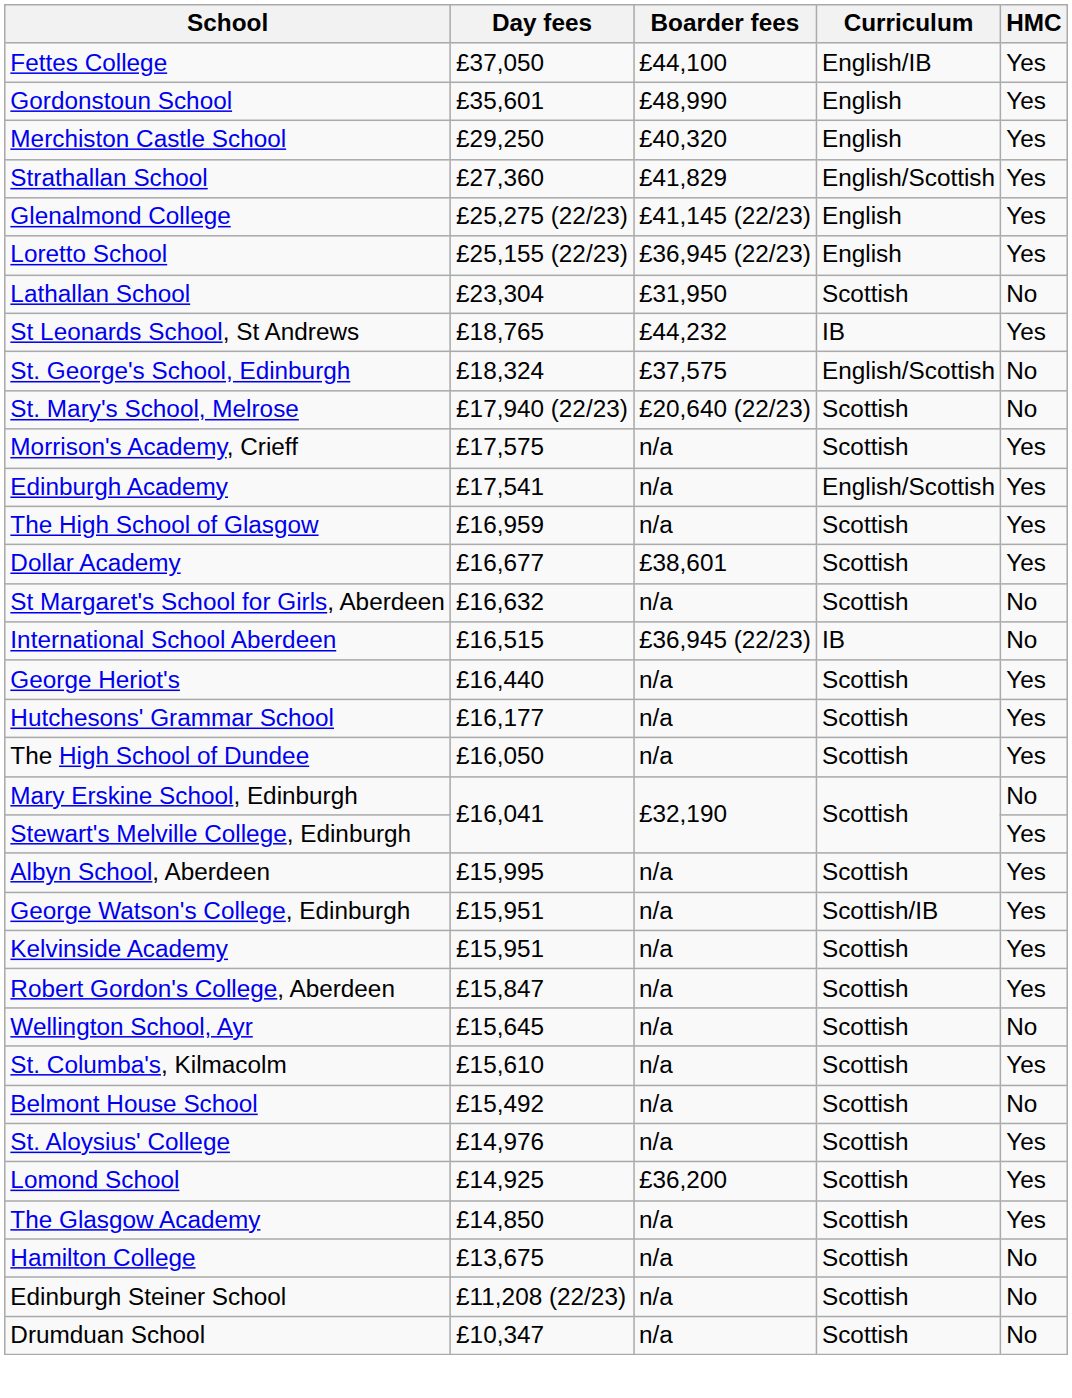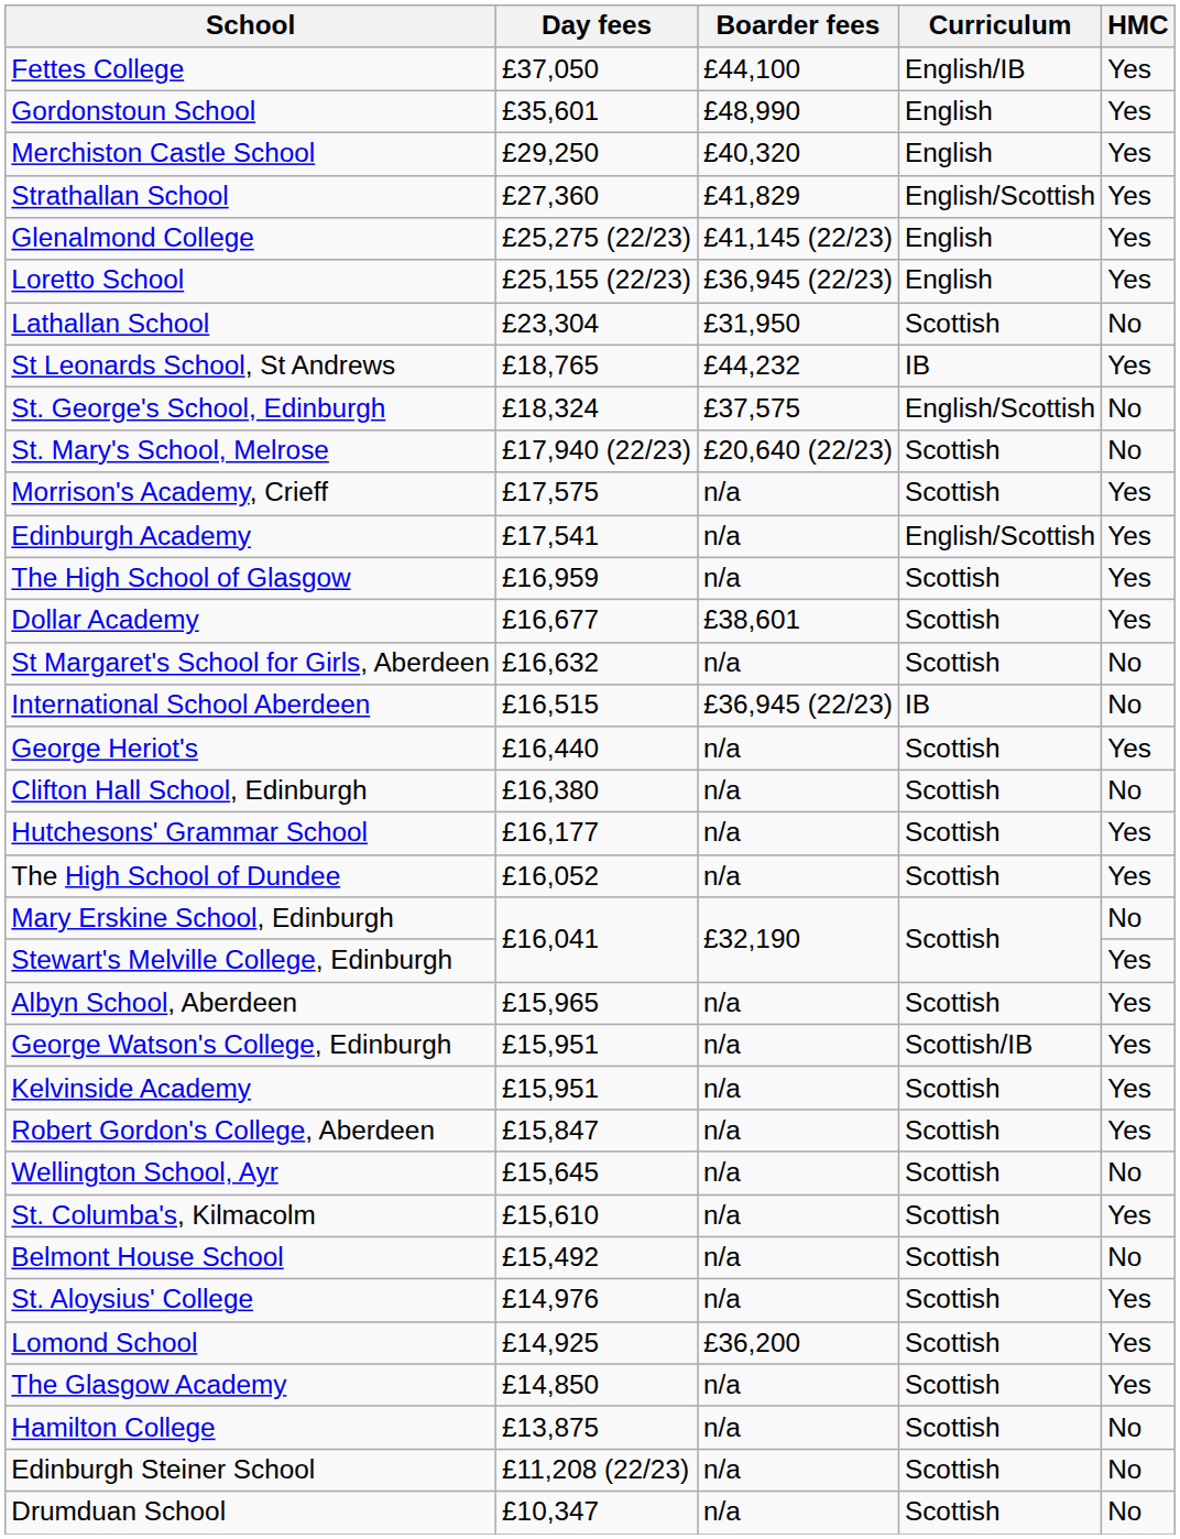+ row: Clifton Hall School, Edinburgh | £16,380 | n/a | Scottish | No
The High School of Dundee | Day fees: £16,050 -> £16,052
Albyn School, Aberdeen | Day fees: £15,995 -> £15,965
Hamilton College | Day fees: £13,675 -> £13,875
